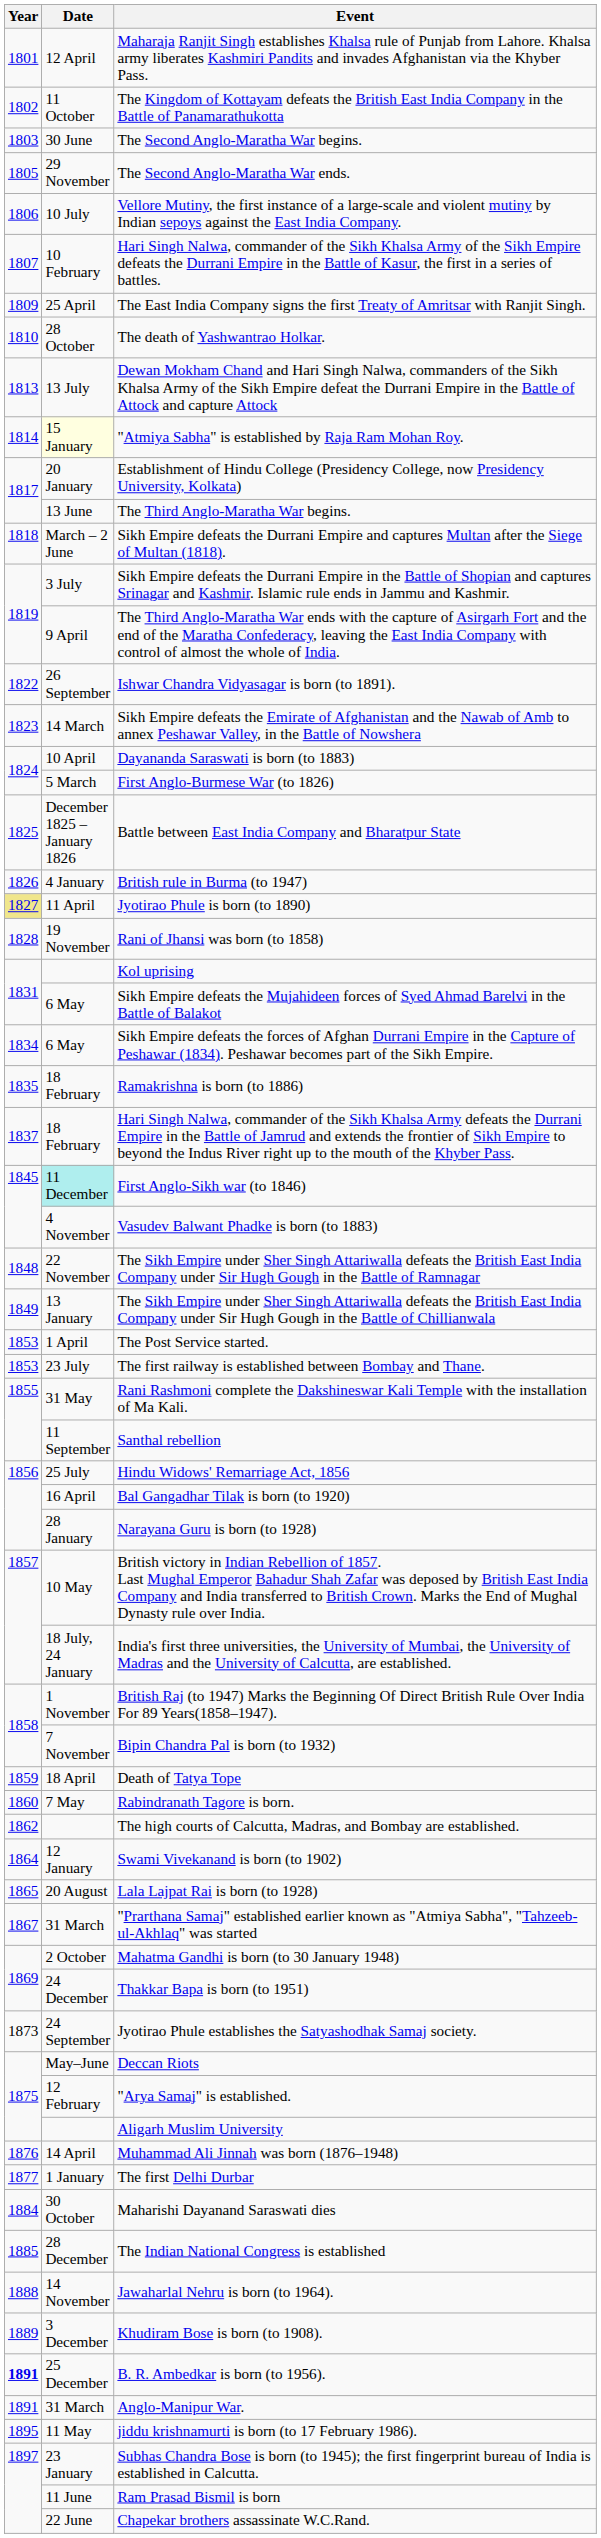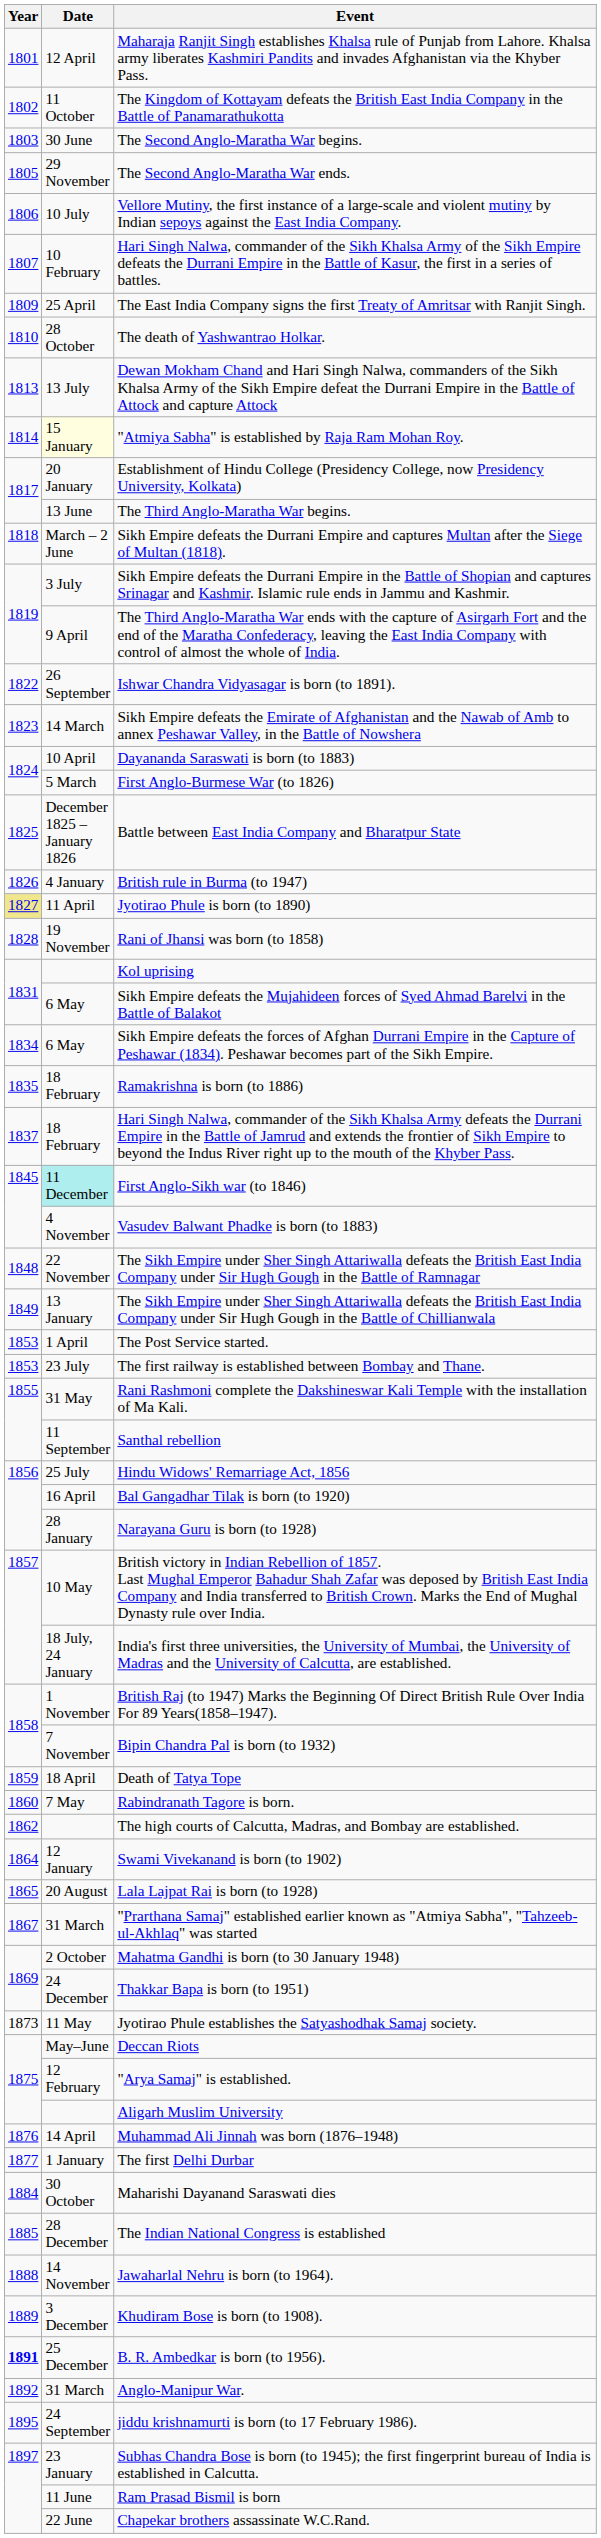Jyotirao Phule establishes the Satyashodhak Samaj society. | Date: 24 September -> 11 May
Anglo-Manipur War. | Year: 1891 -> 1892
jiddu krishnamurti is born (to 17 February 1986). | Date: 11 May -> 24 September
